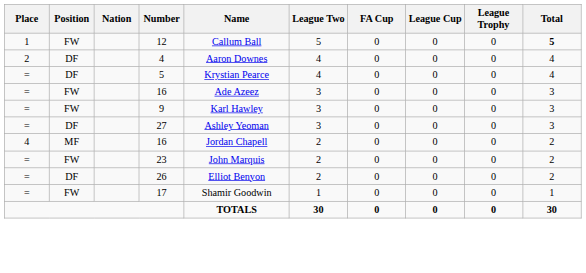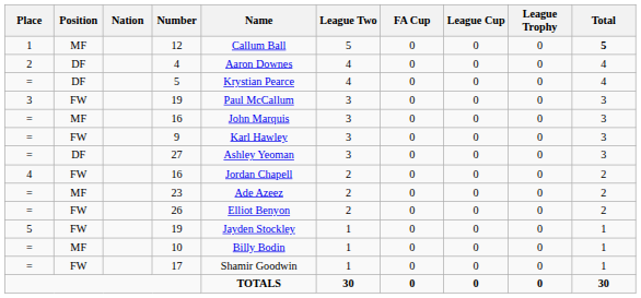12 | Position: FW -> MF
+ row: 3 | FW | 19 | Paul McCallum | 3 | 0 | 0 | 0 | 3
= / 16 | Position: FW -> MF
= / 16 | Name: Ade Azeez -> John Marquis
4 / 16 | Position: MF -> FW
23 | Position: FW -> MF
23 | Name: John Marquis -> Ade Azeez
26 | Position: DF -> FW
+ row: 5 | FW | 19 | Jayden Stockley | 1 | 0 | 0 | 0 | 1
+ row: = | MF | 10 | Billy Bodin | 1 | 0 | 0 | 0 | 1
